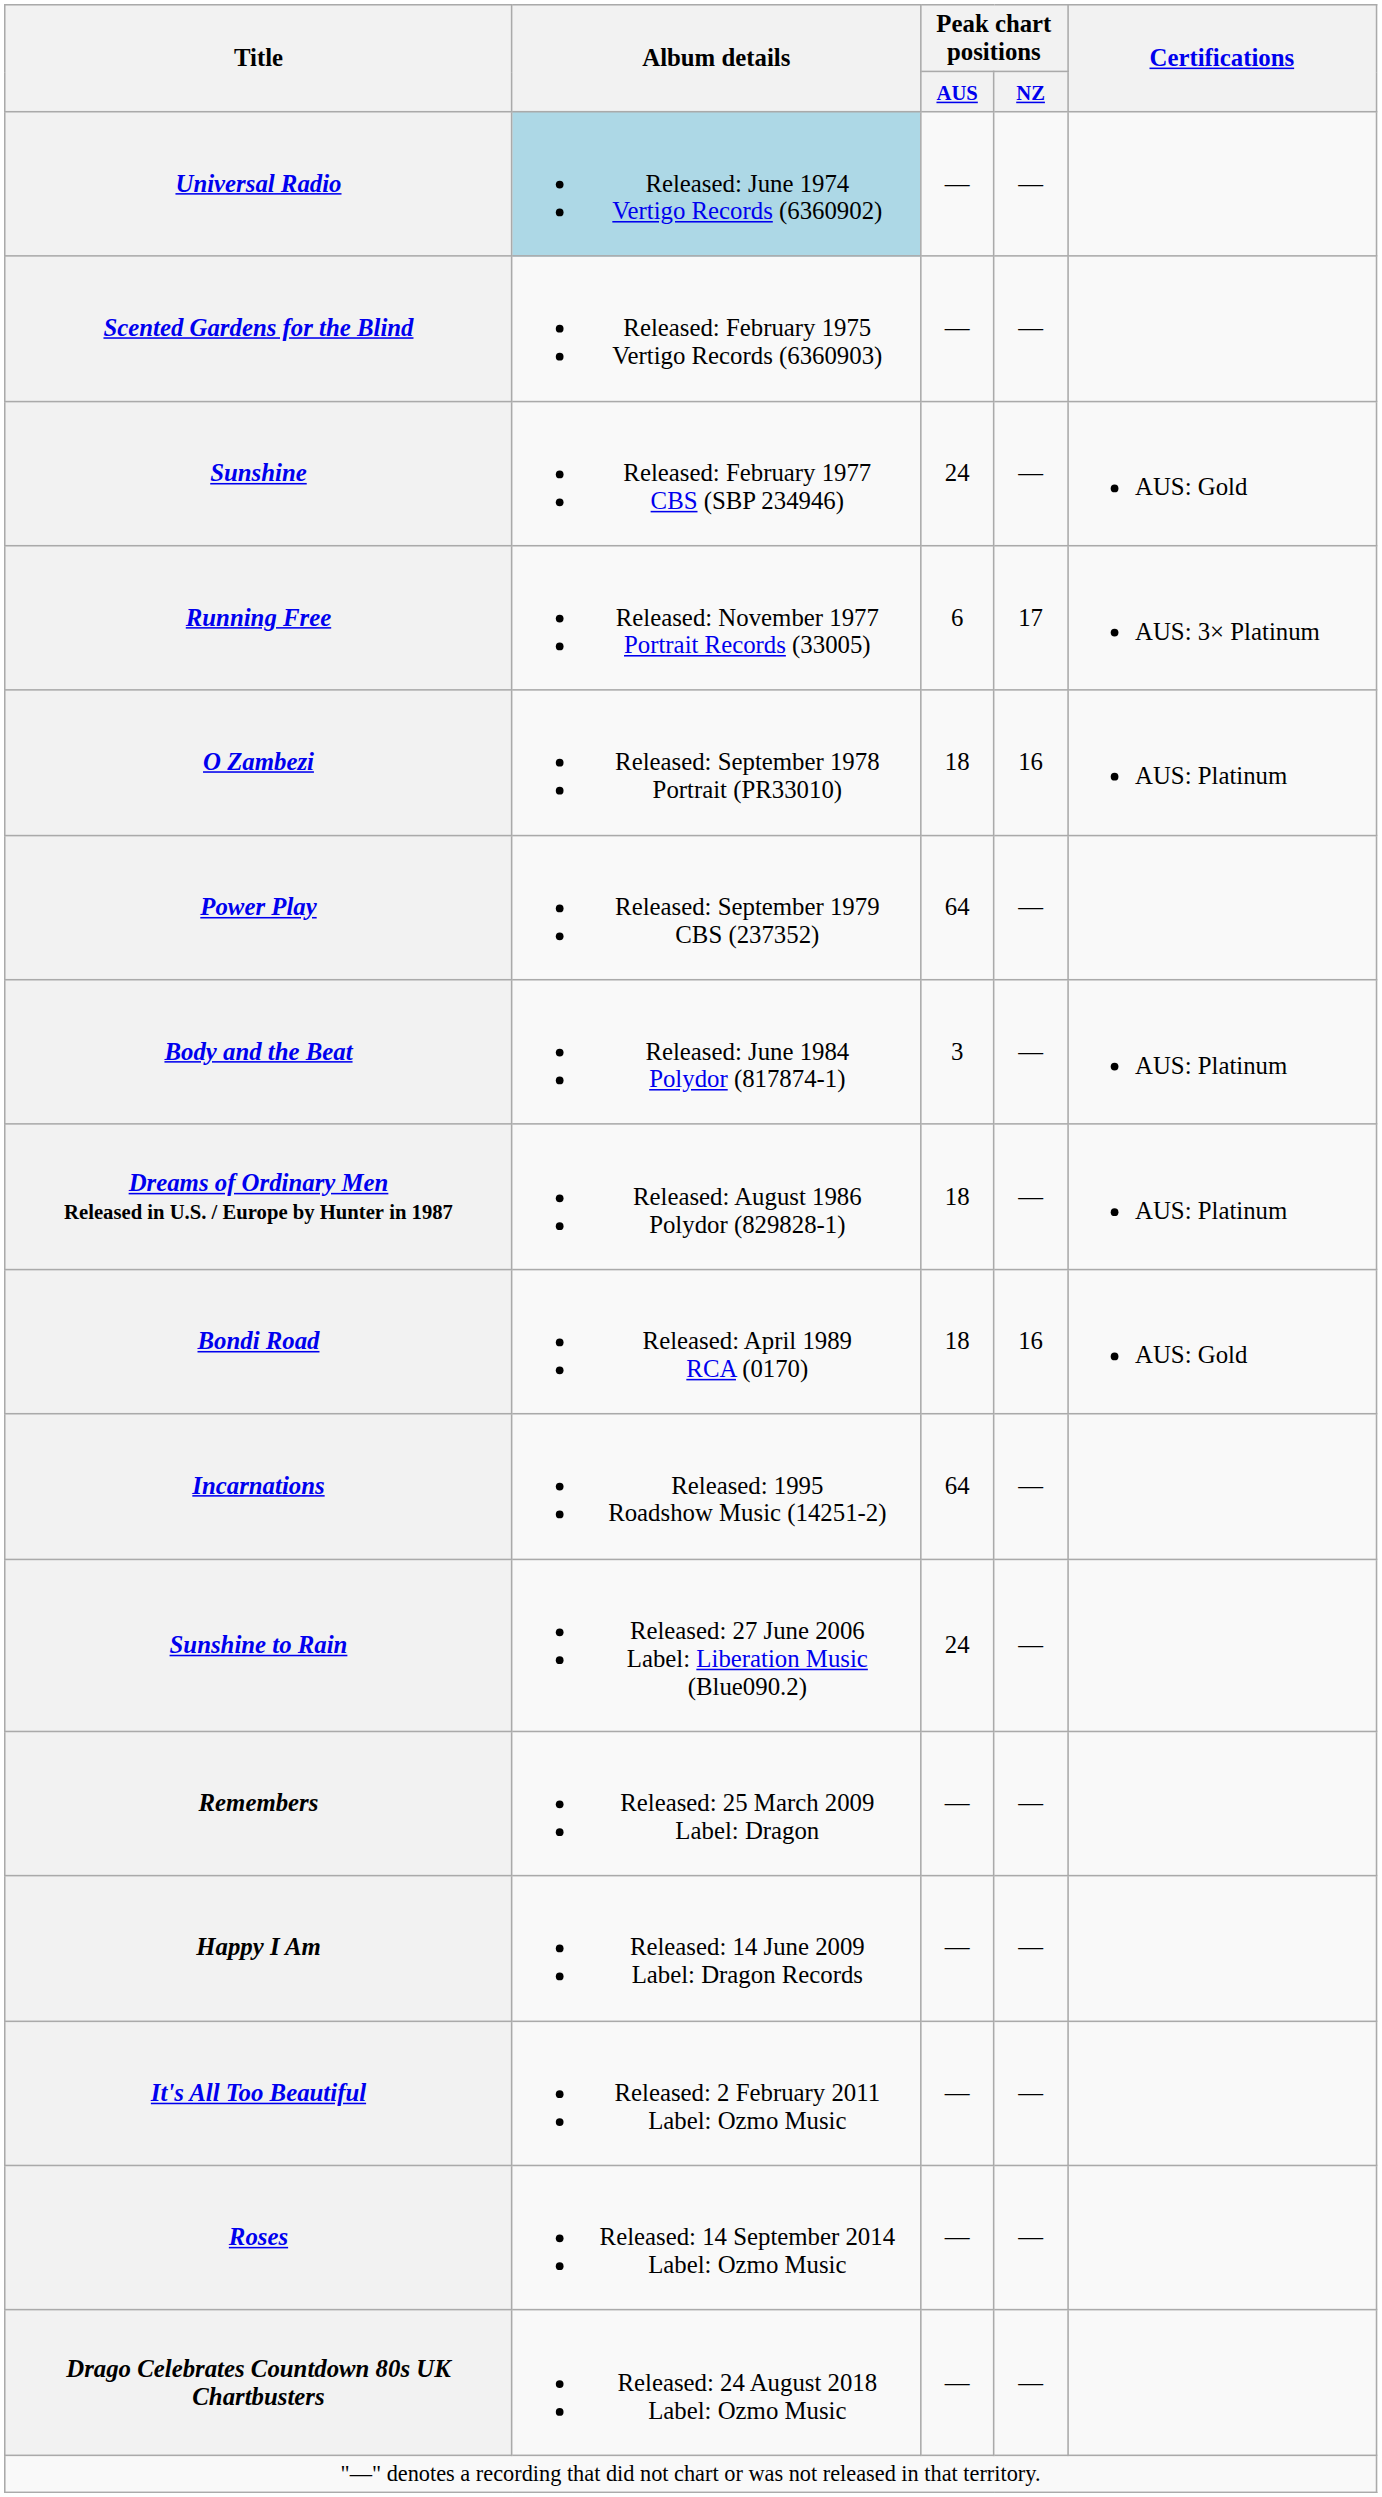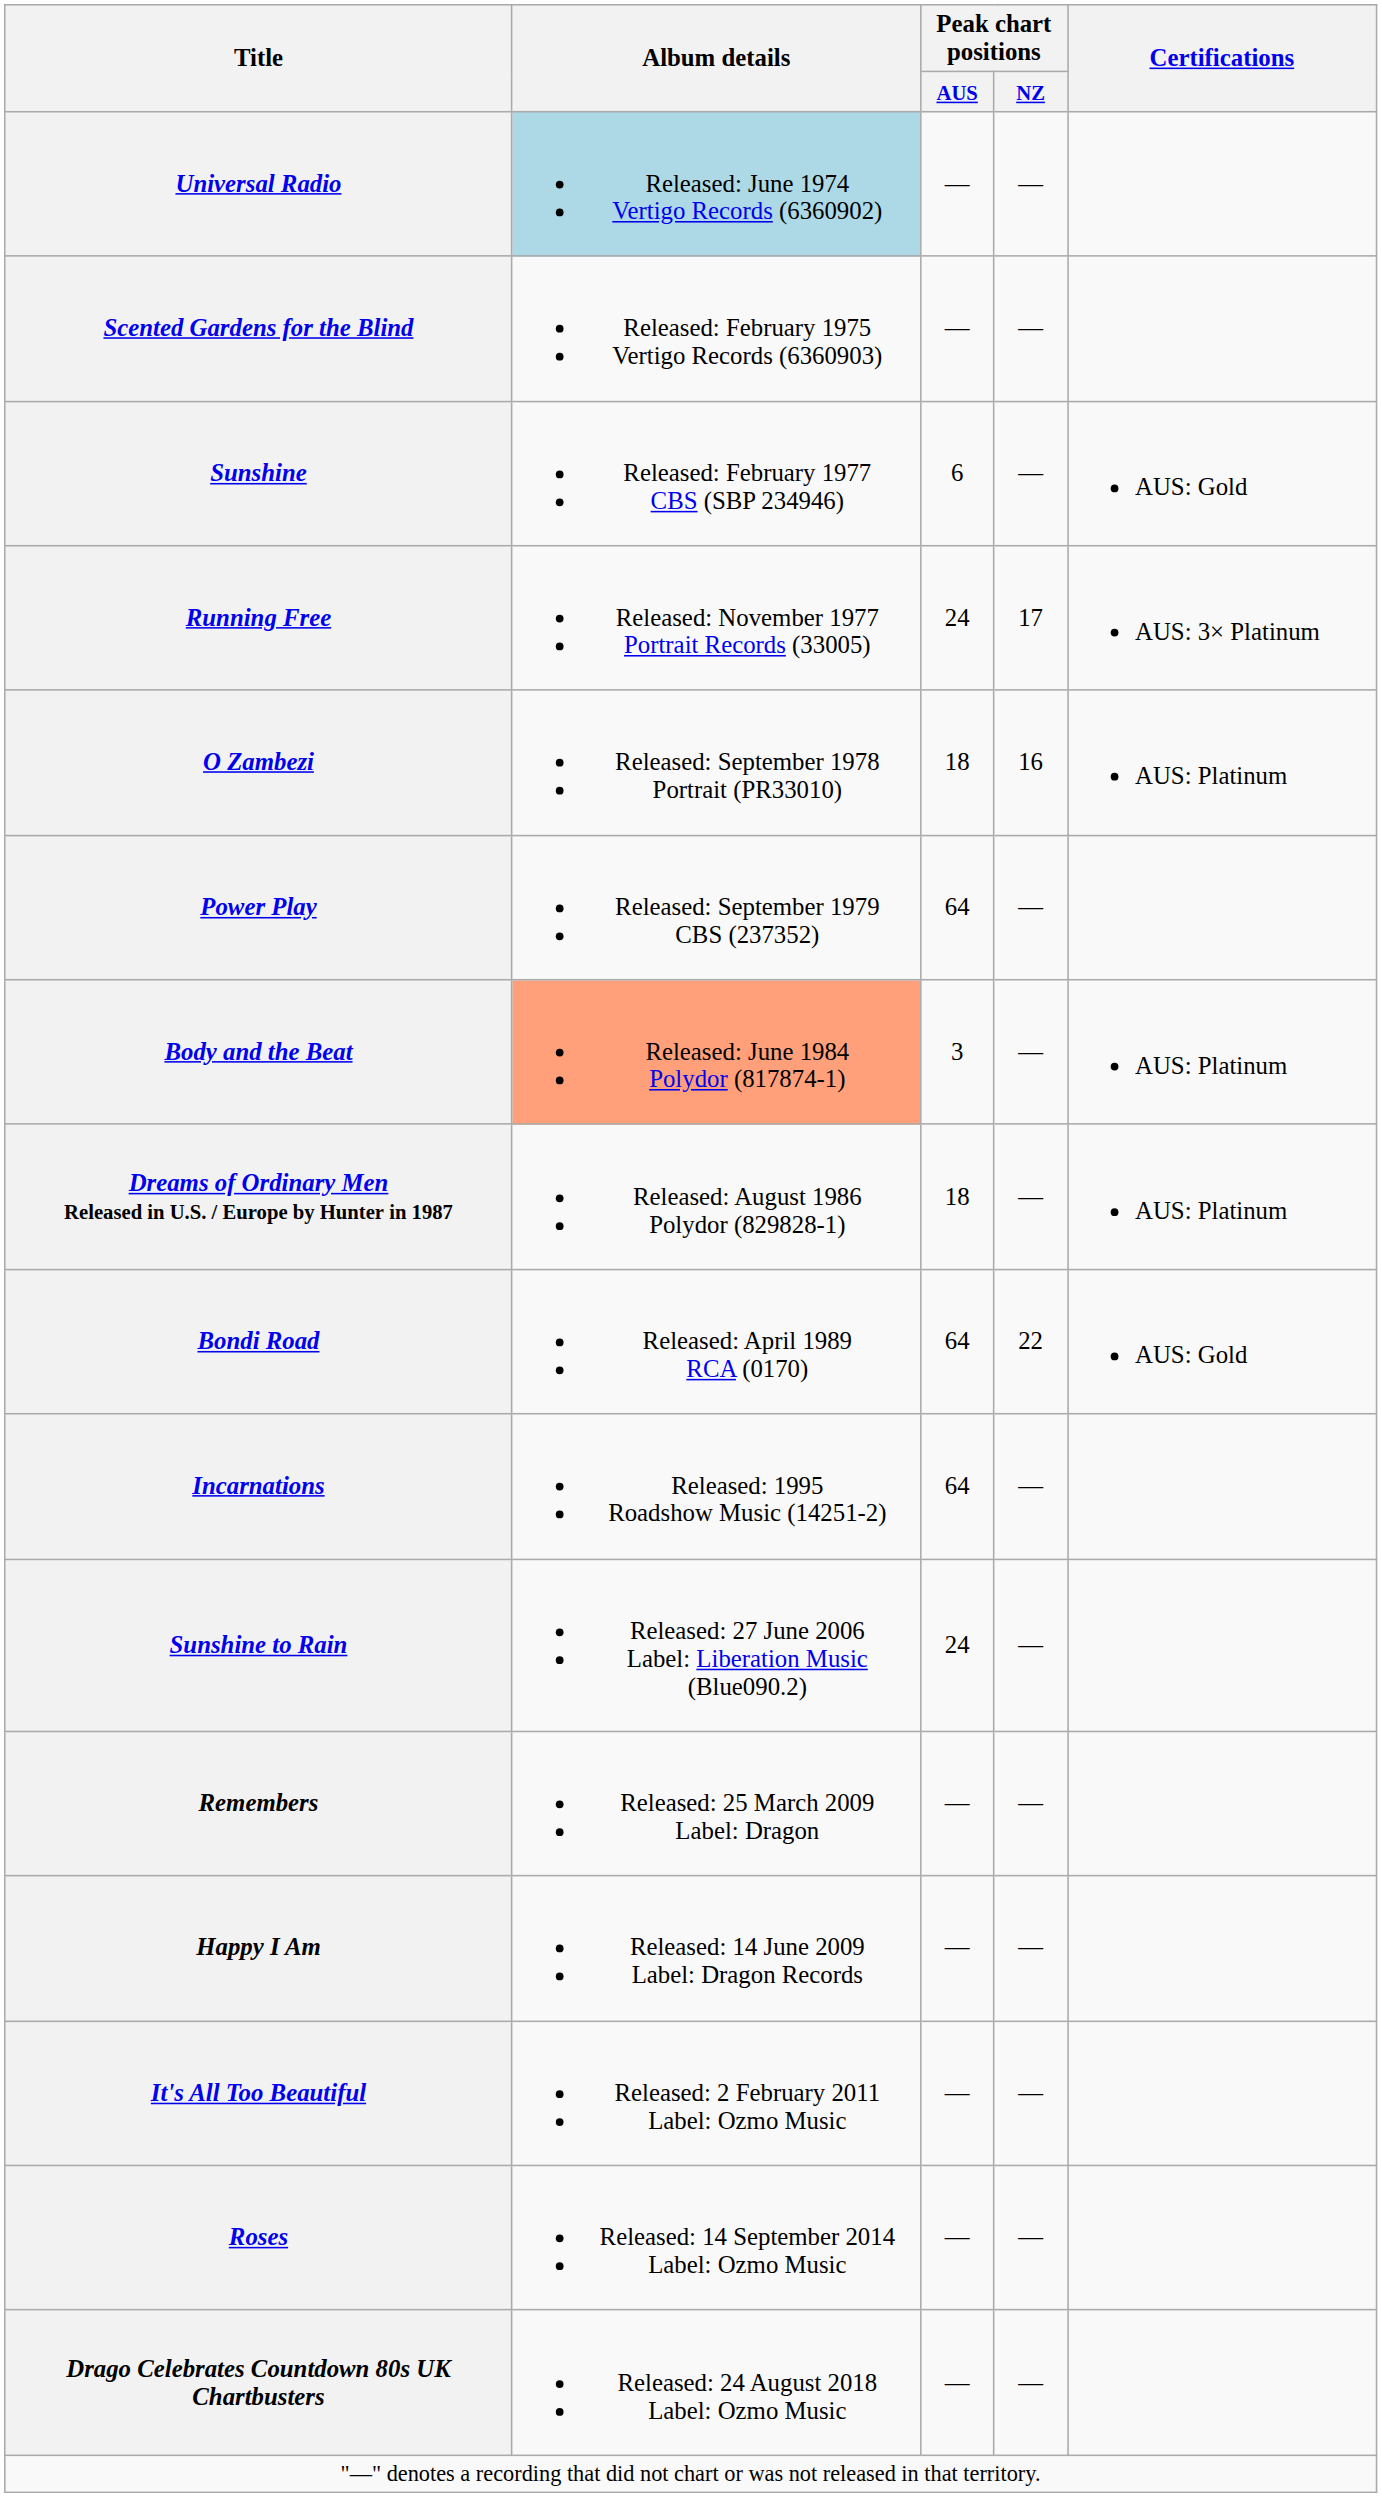Sunshine | Peak chart positions / AUS: 24 -> 6
Running Free | Peak chart positions / AUS: 6 -> 24
Body and the Beat | Album details: no background -> lightsalmon background
Bondi Road | Peak chart positions / AUS: 18 -> 64
Bondi Road | Peak chart positions / NZ: 16 -> 22
